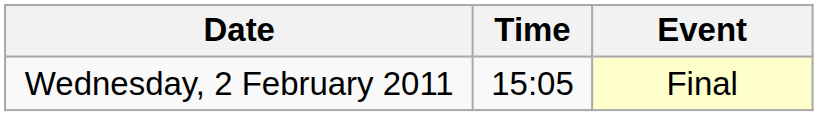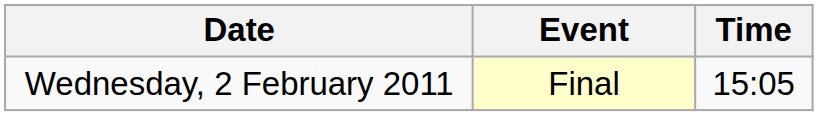columns swapped: Time <-> Event
